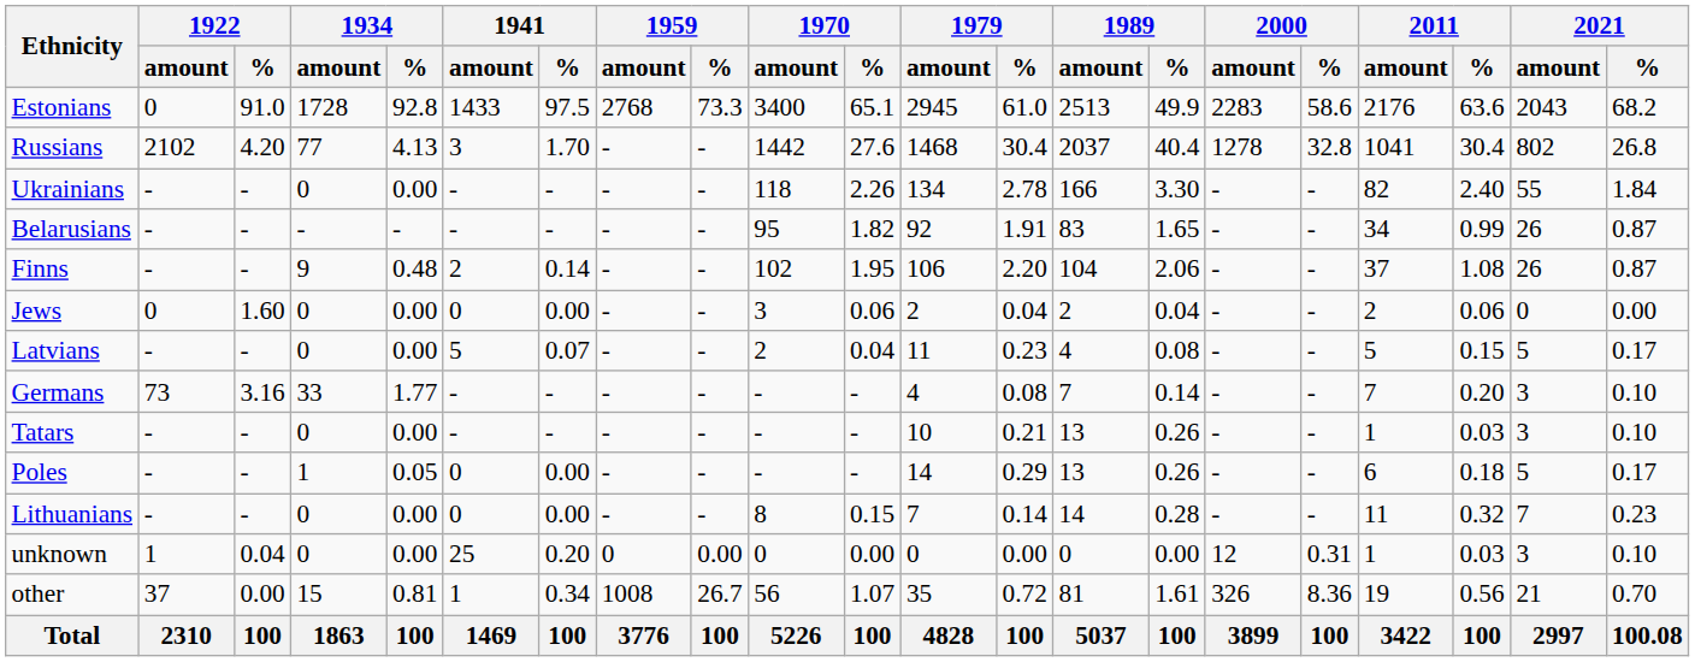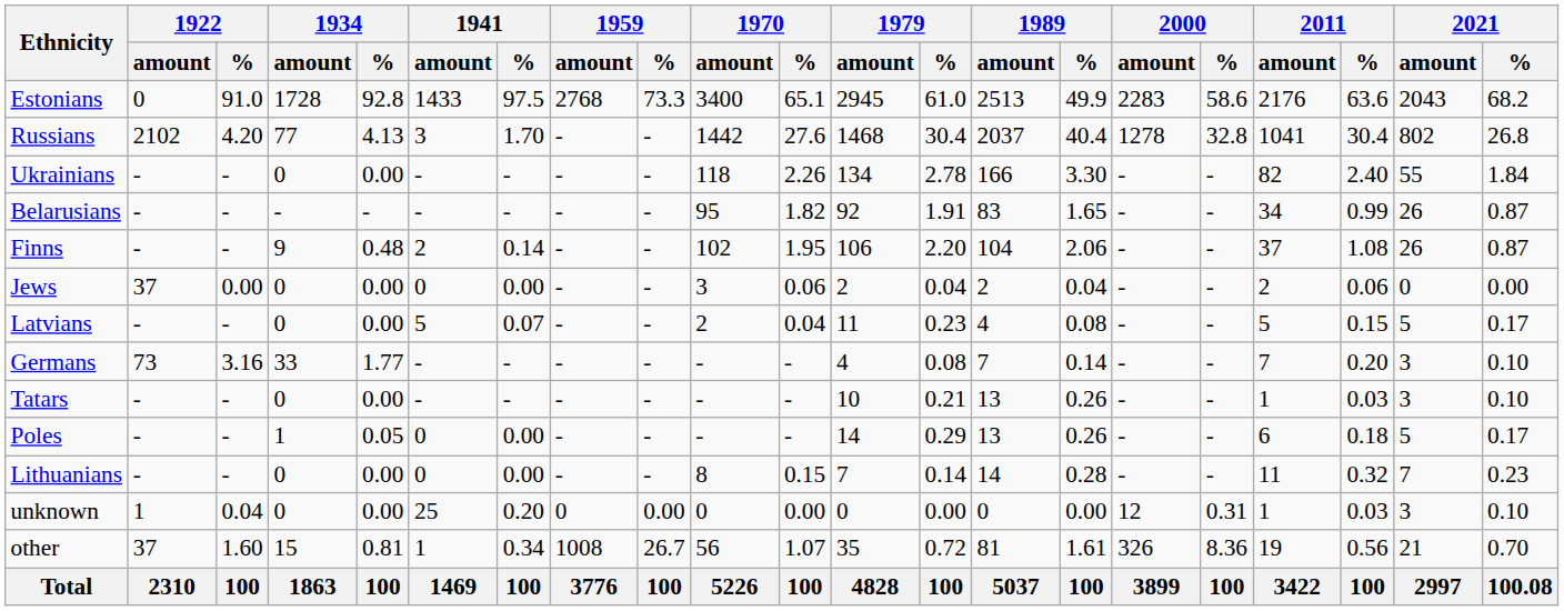Jews | 1922 / amount: 0 -> 37
Jews | 1922 / %: 1.60 -> 0.00
other | 1922 / %: 0.00 -> 1.60
